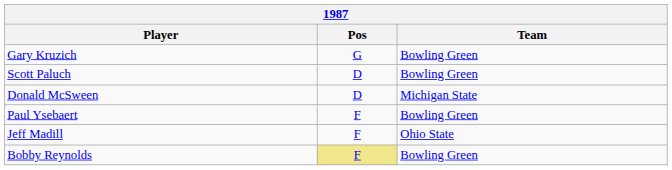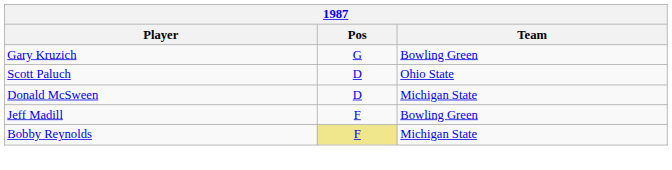Scott Paluch | Team: Bowling Green -> Ohio State
- row: Paul Ysebaert | F | Bowling Green
Jeff Madill | Team: Ohio State -> Bowling Green
Bobby Reynolds | Team: Bowling Green -> Michigan State
